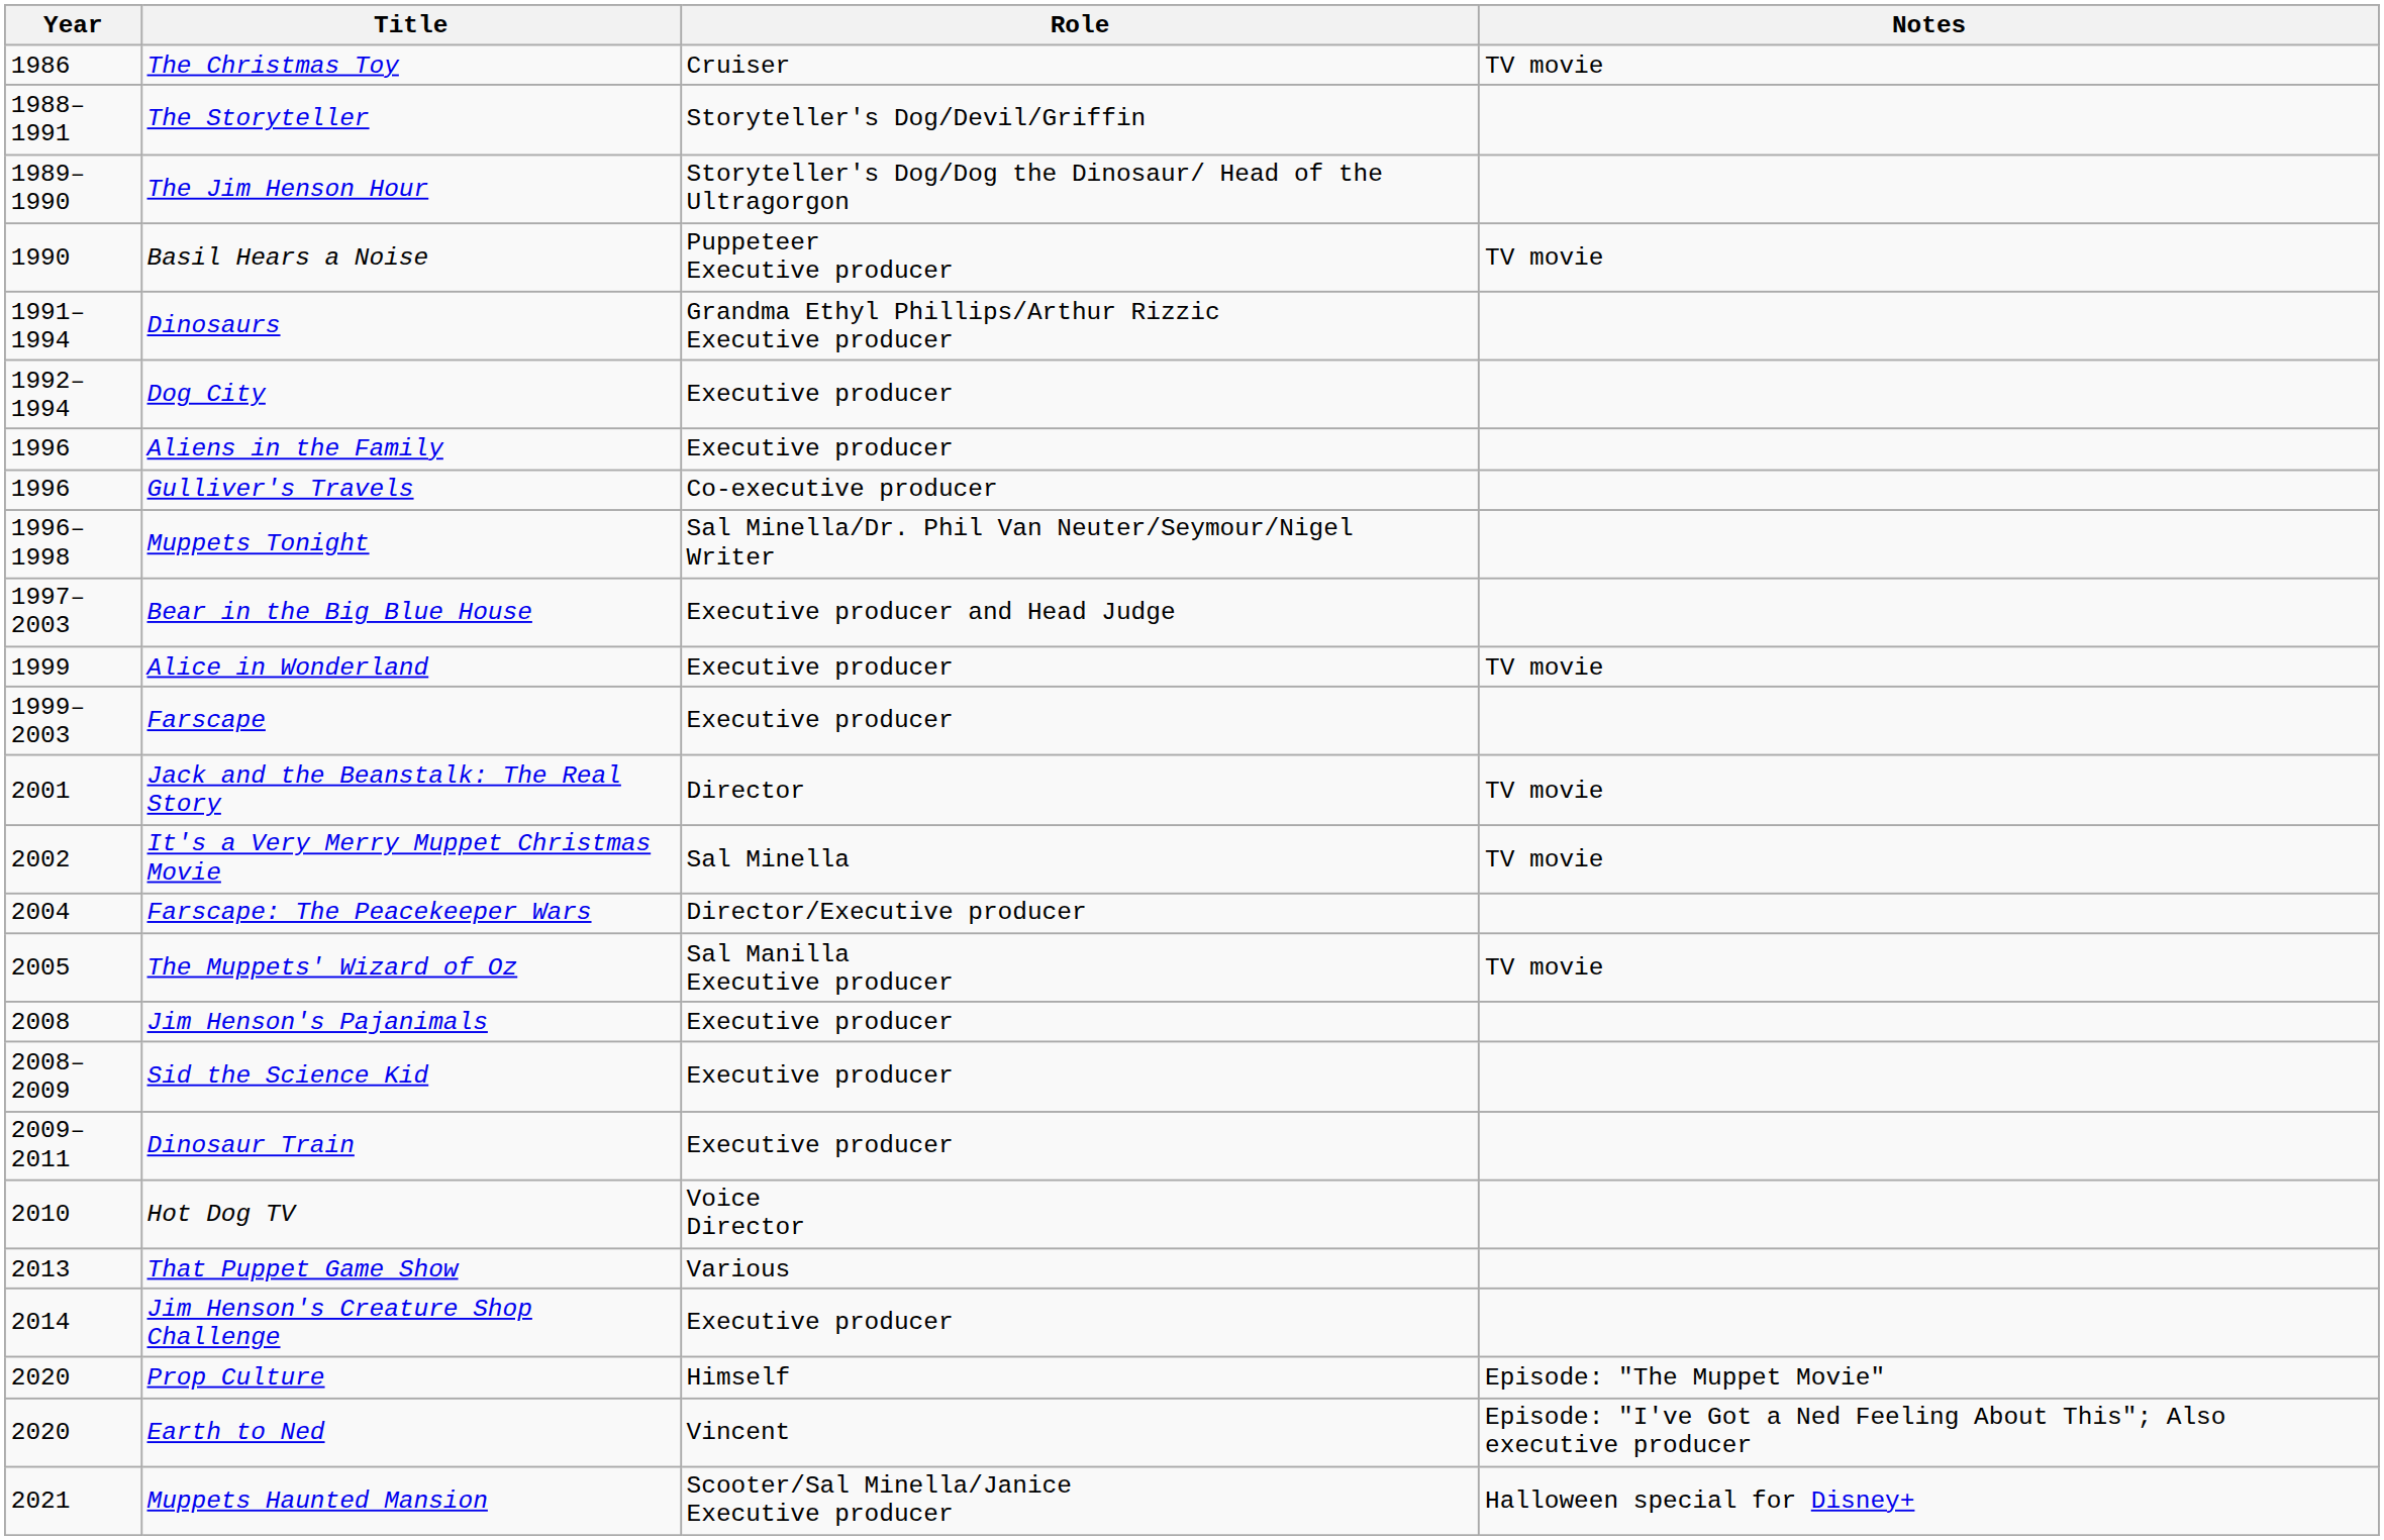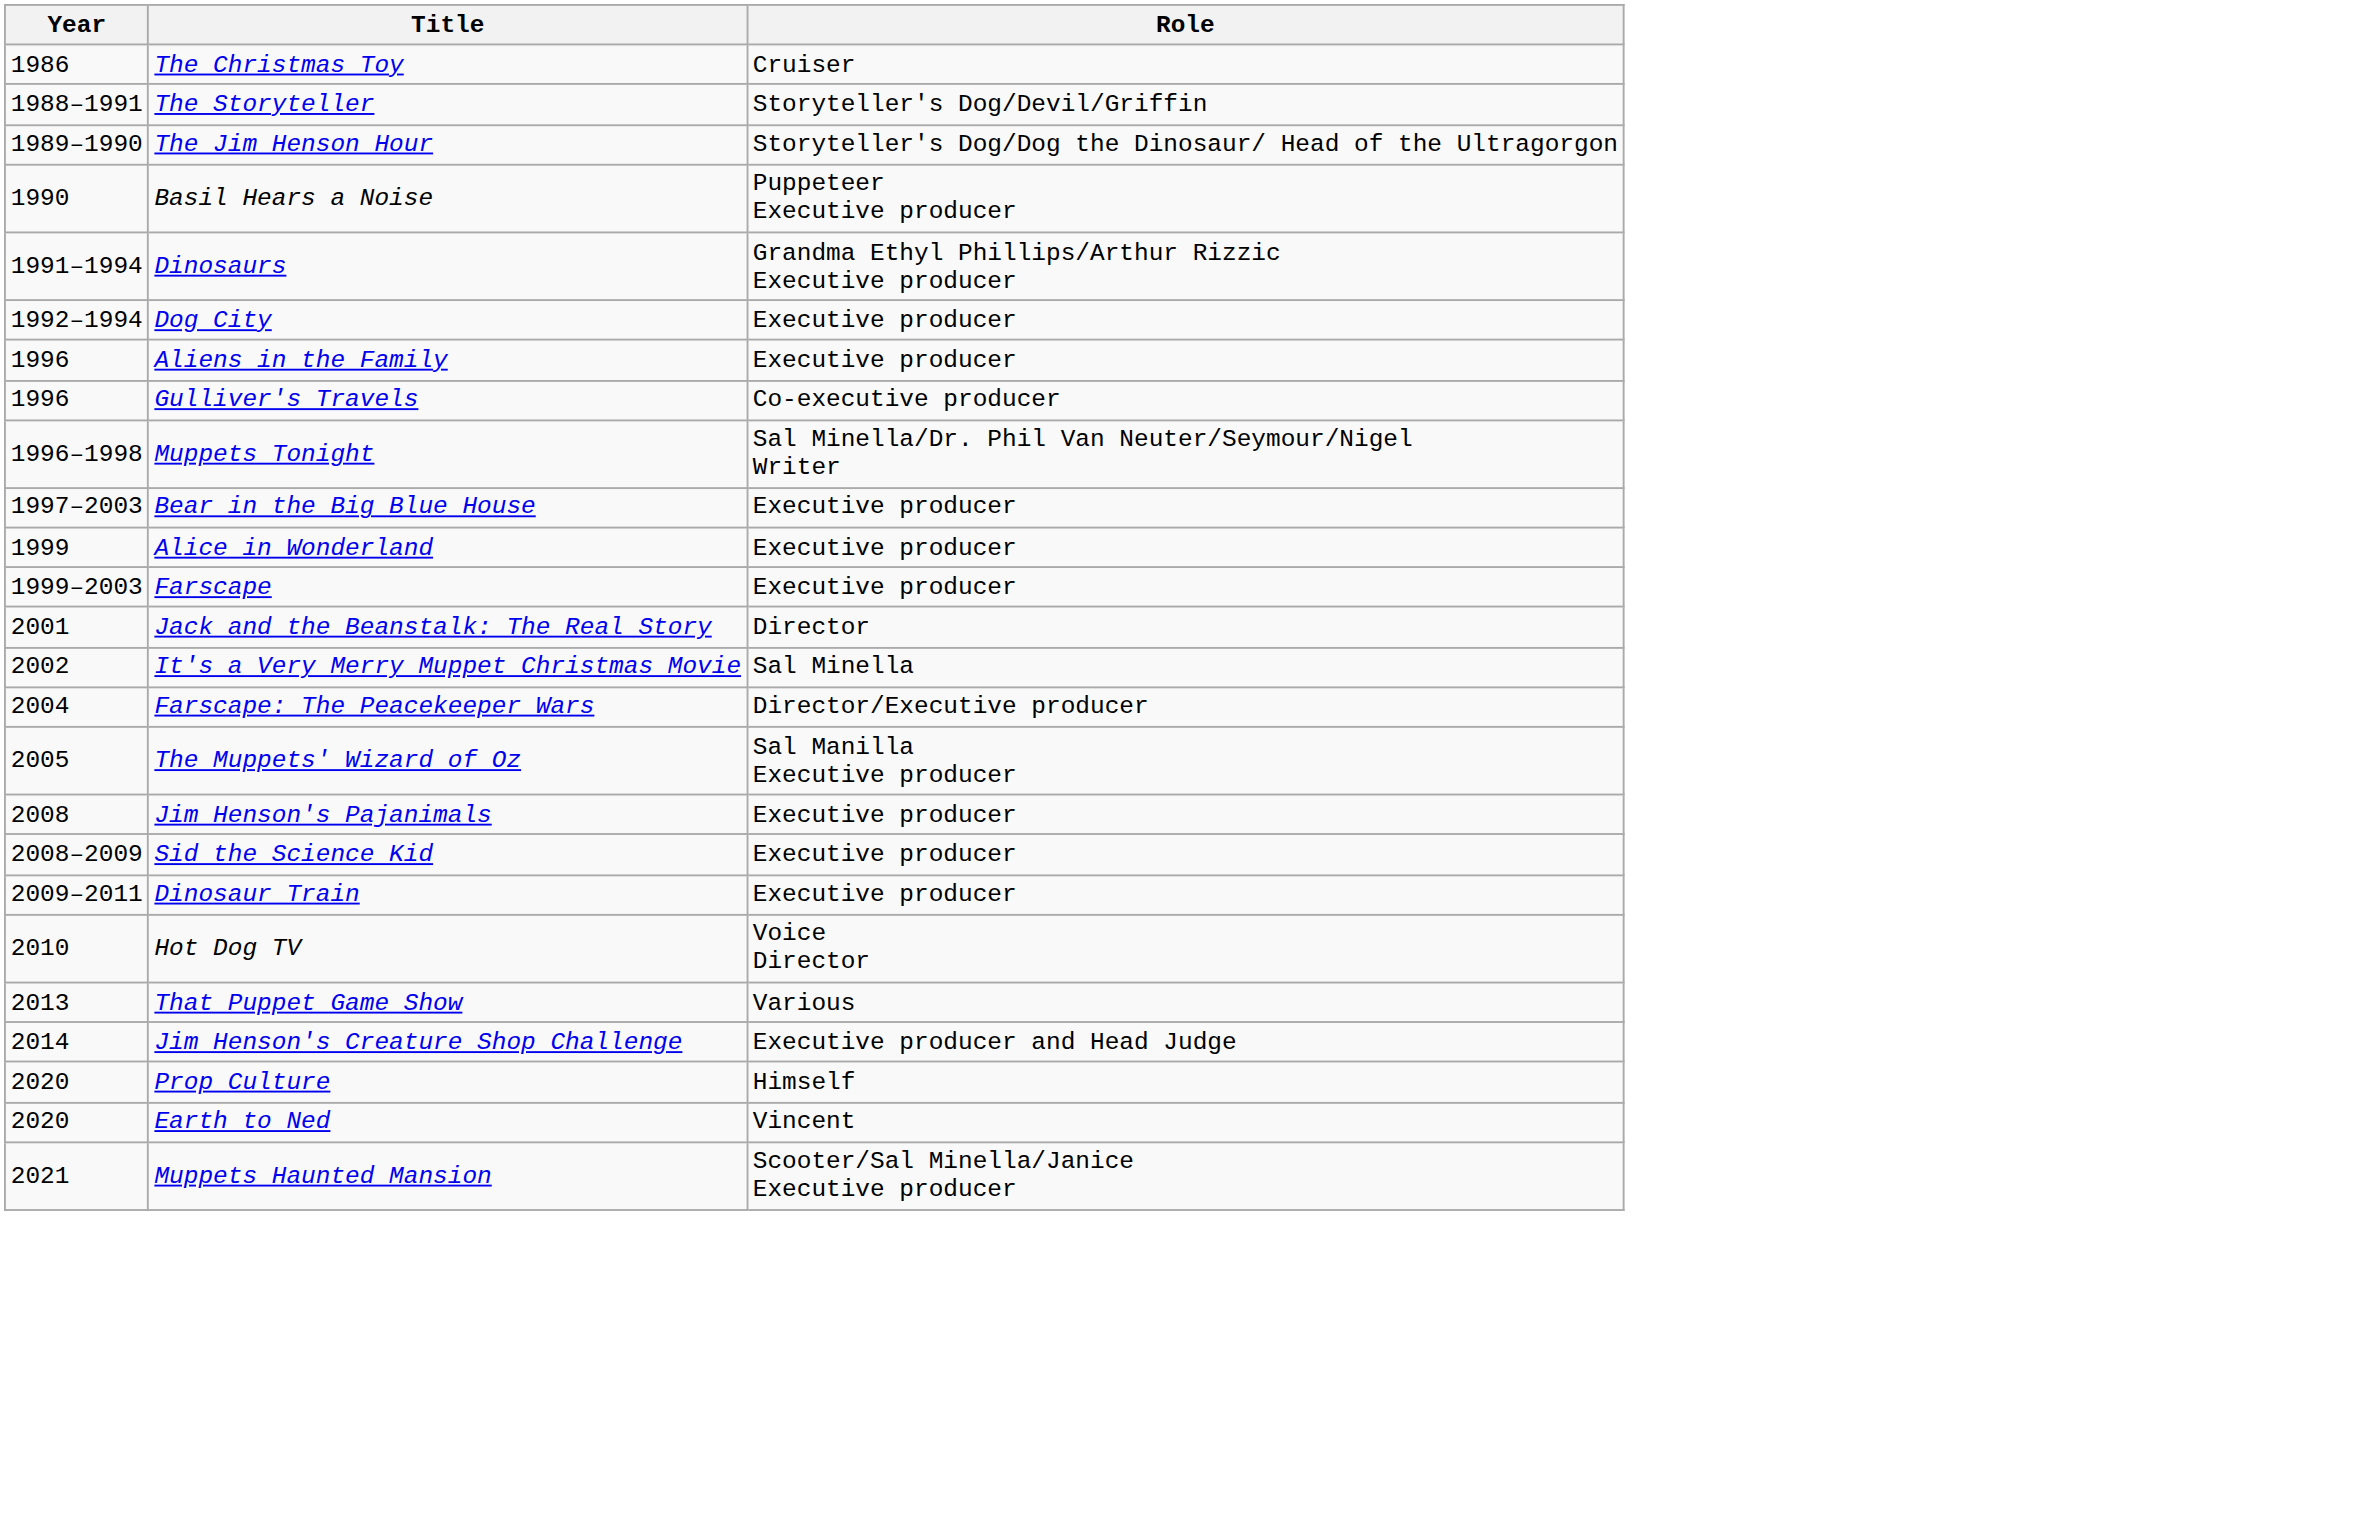- column: Notes | TV movie | TV movie | TV movie | TV movie | TV movie | TV movie | Episode: "The Muppet Movie" | Episode: "I've Got a Ned Feeling About This"; Also executive producer | Halloween special for Disney+
Bear in the Big Blue House | Role: Executive producer and Head Judge -> Executive producer
Jim Henson's Creature Shop Challenge | Role: Executive producer -> Executive producer and Head Judge
